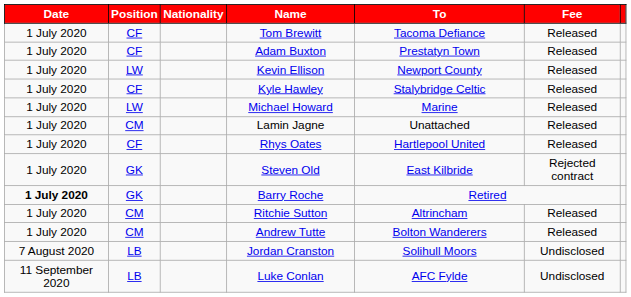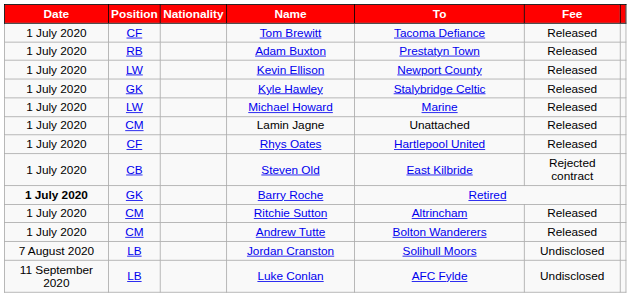Adam Buxton | Position: CF -> RB
Kyle Hawley | Position: CF -> GK
Steven Old | Position: GK -> CB
